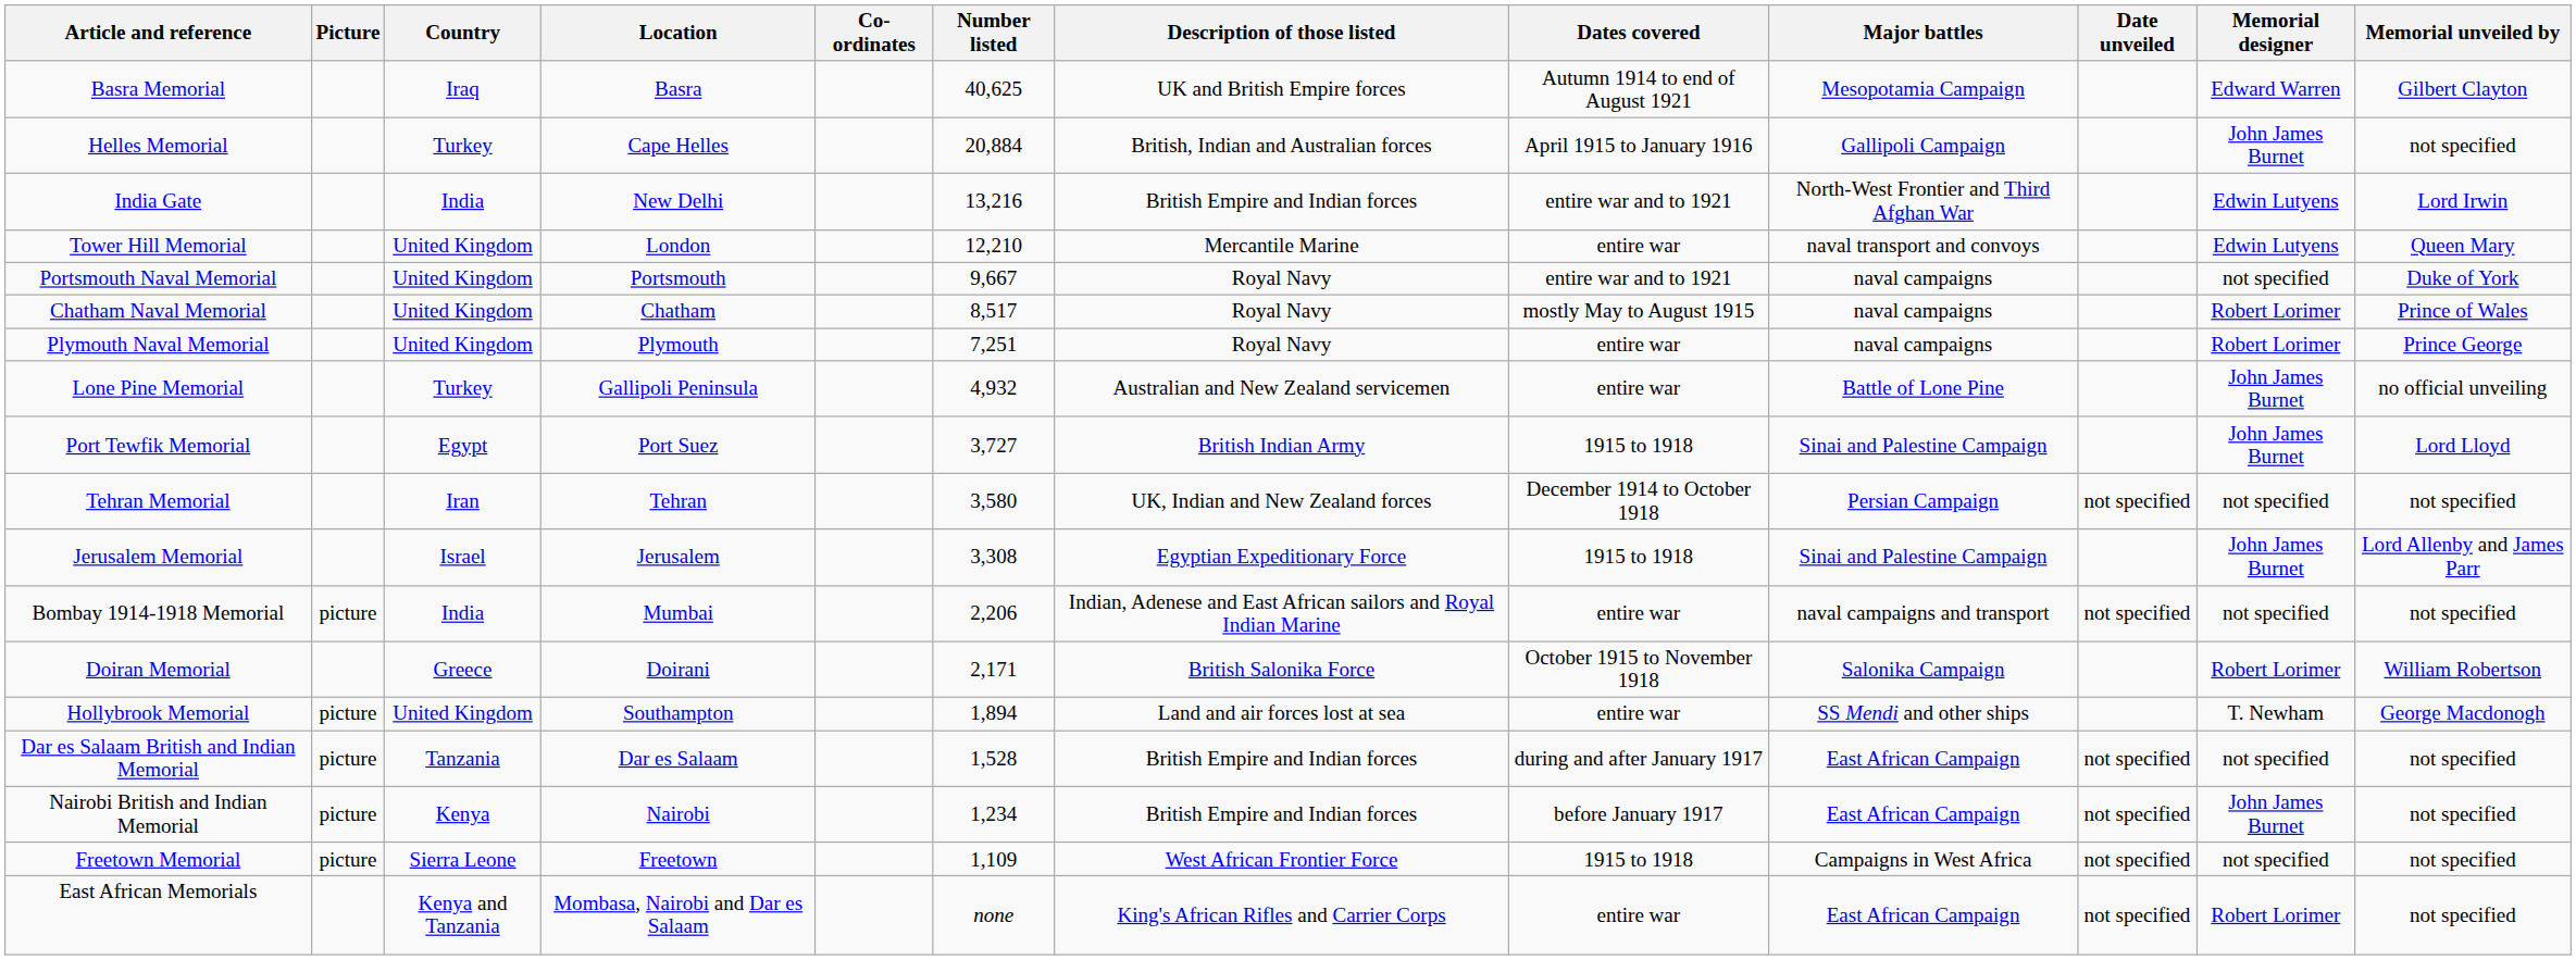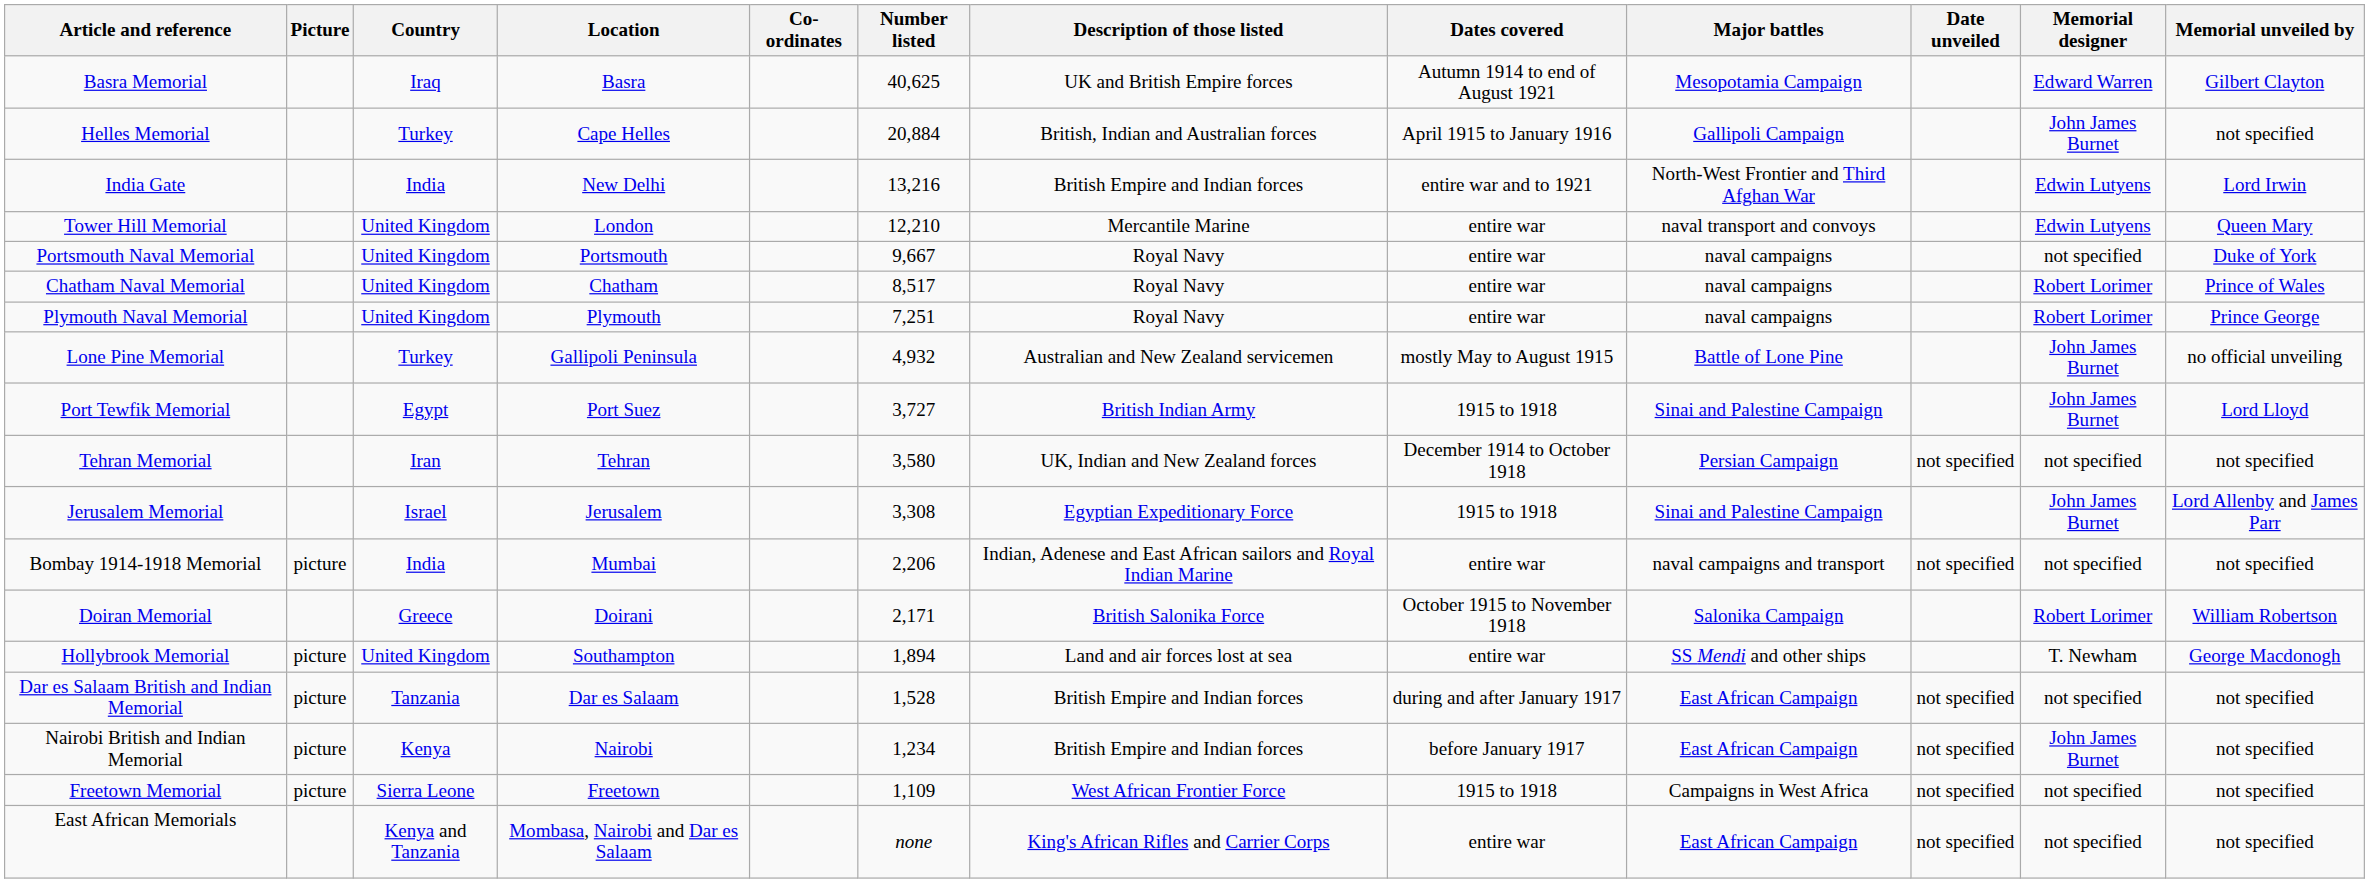Portsmouth Naval Memorial | Dates covered: entire war and to 1921 -> entire war
Chatham Naval Memorial | Dates covered: mostly May to August 1915 -> entire war
Lone Pine Memorial | Dates covered: entire war -> mostly May to August 1915
East African Memorials | Memorial designer: Robert Lorimer -> not specified
